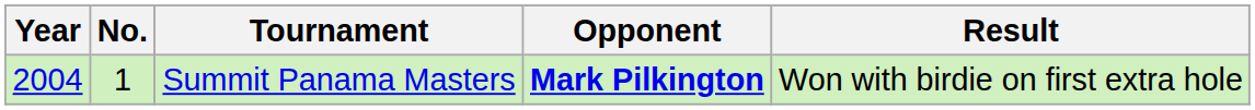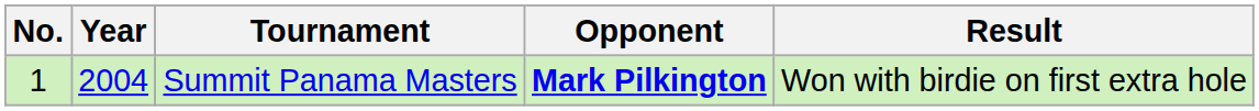columns swapped: No. <-> Year
